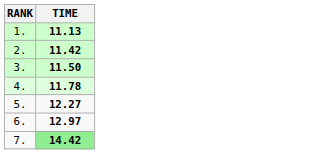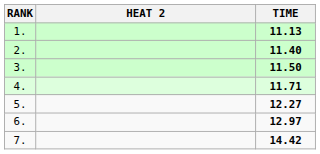+ column: HEAT 2
2. | TIME: 11.42 -> 11.40
4. | TIME: 11.78 -> 11.71
7. | TIME: lightgreen background -> no background
